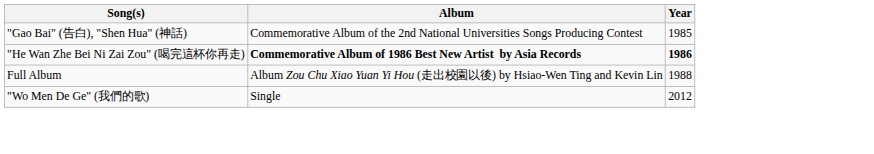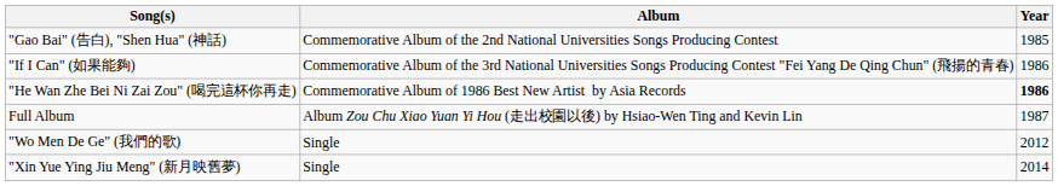+ row: "If I Can" (如果能夠) | Commemorative Album of the 3rd National Universities Songs Producing Contest "Fei Yang De Qing Chun" (飛揚的青春) | 1986
"He Wan Zhe Bei Ni Zai Zou" (喝完這杯你再走) | Album: bold -> normal
Full Album | Year: 1988 -> 1987
+ row: "Xin Yue Ying Jiu Meng" (新月映舊夢) | Single | 2014
